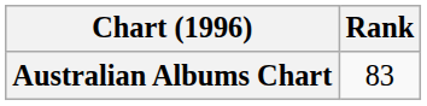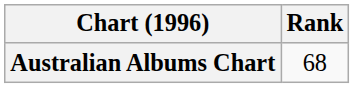Australian Albums Chart | Rank: 83 -> 68
